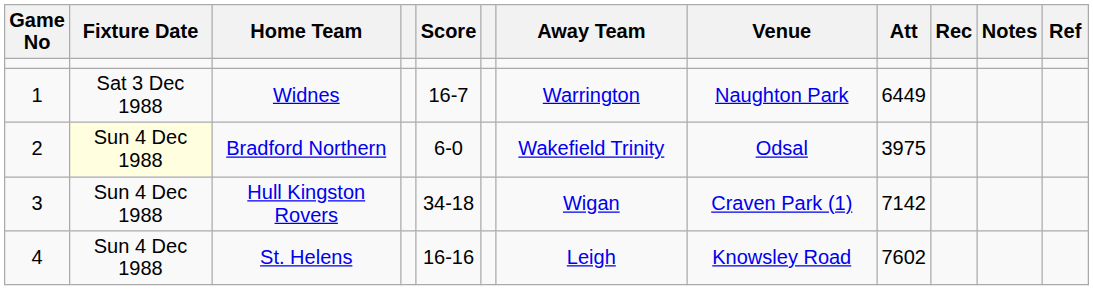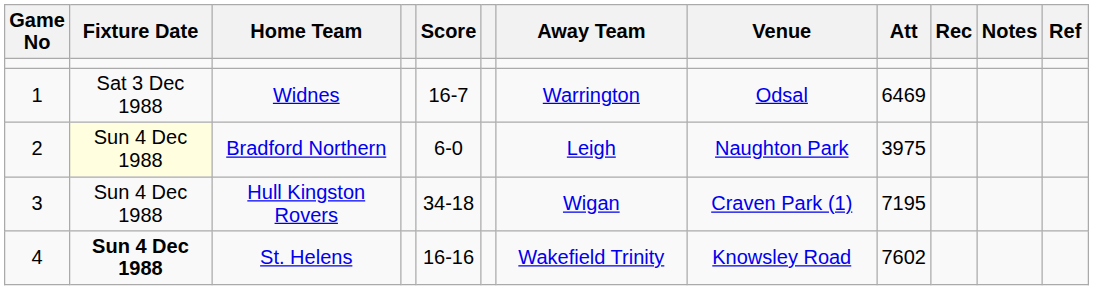Widnes | Venue: Naughton Park -> Odsal
Widnes | Att: 6449 -> 6469
Bradford Northern | Away Team: Wakefield Trinity -> Leigh
Bradford Northern | Venue: Odsal -> Naughton Park
Hull Kingston Rovers | Att: 7142 -> 7195
St. Helens | Fixture Date: normal -> bold
St. Helens | Away Team: Leigh -> Wakefield Trinity
